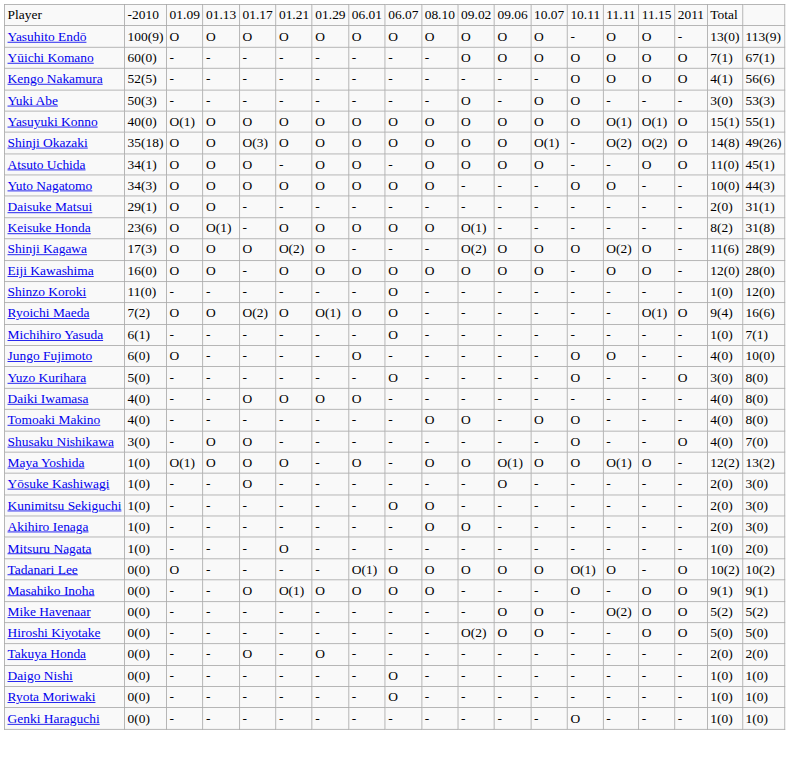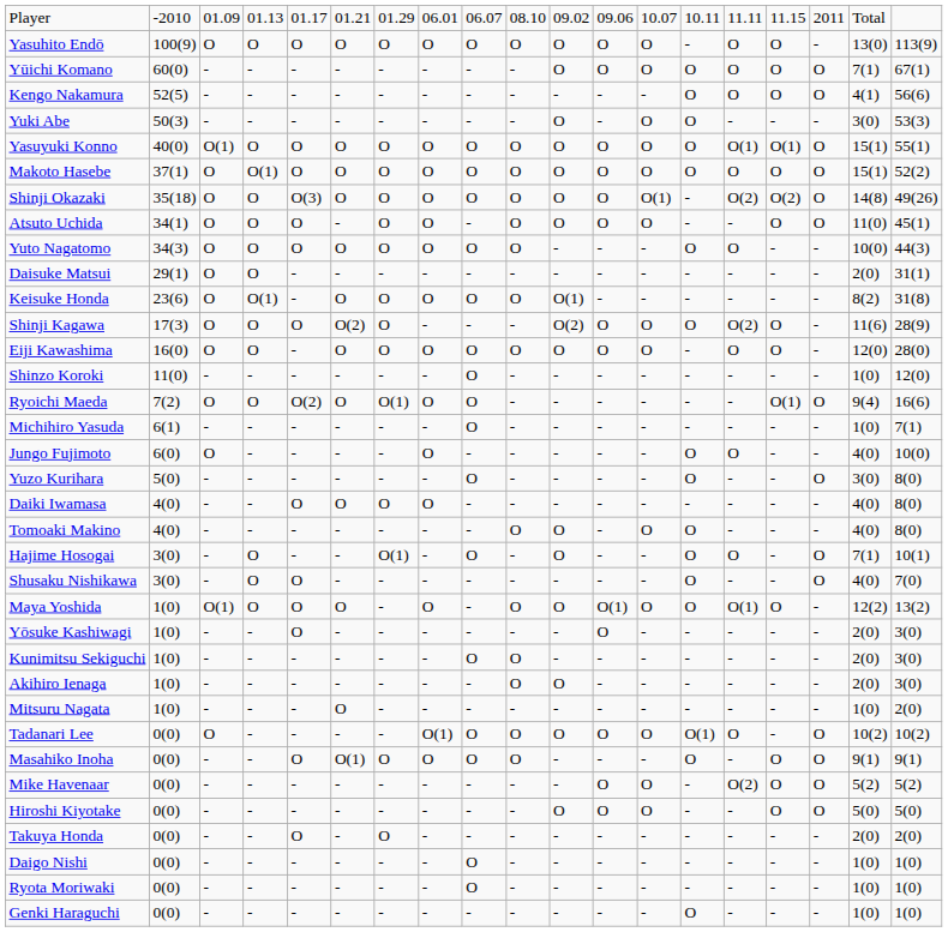+ row: Makoto Hasebe | 37(1) | O | O(1) | O | O | O | O | O | O | O | O | O | O | O | O | O | 15(1) | 52(2)
+ row: Hajime Hosogai | 3(0) | - | O | - | - | O(1) | - | O | - | O | - | - | O | O | - | O | 7(1) | 10(1)
Hiroshi Kiyotake | column 11: O(2) -> O
